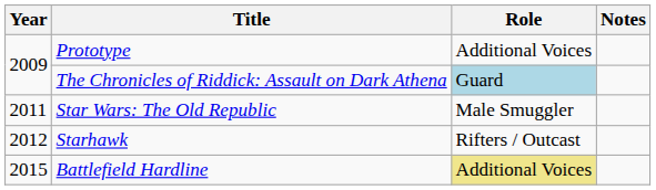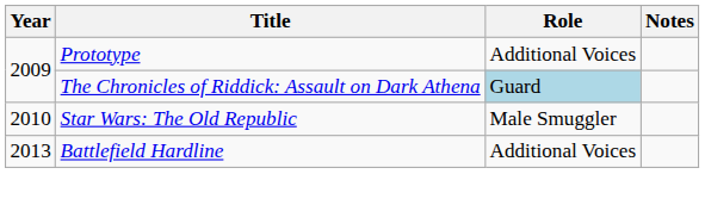Star Wars: The Old Republic | Year: 2011 -> 2010
- row: 2012 | Starhawk | Rifters / Outcast
Battlefield Hardline | Year: 2015 -> 2013
Battlefield Hardline | Role: khaki background -> no background
